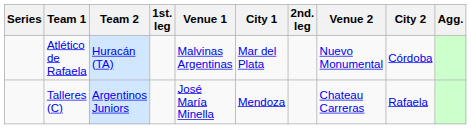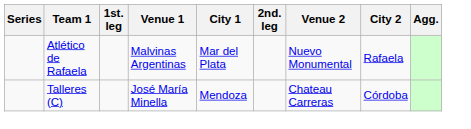- column: Team 2 | Huracán (TA) | Argentinos Juniors
Atlético de Rafaela | City 2: Córdoba -> Rafaela
Talleres (C) | City 2: Rafaela -> Córdoba
